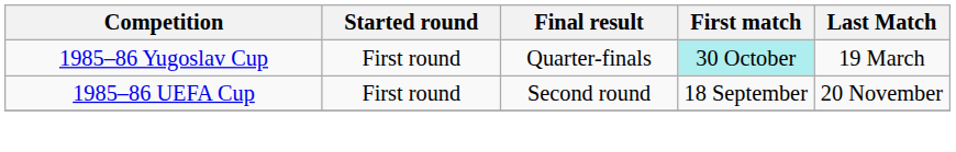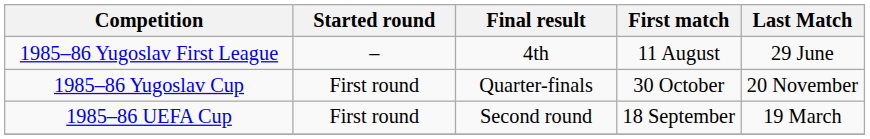+ row: 1985–86 Yugoslav First League | – | 4th | 11 August | 29 June
1985–86 Yugoslav Cup | First match: paleturquoise background -> no background
1985–86 Yugoslav Cup | Last Match: 19 March -> 20 November
1985–86 UEFA Cup | Last Match: 20 November -> 19 March
